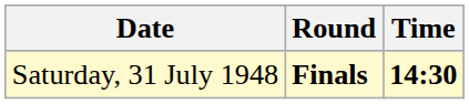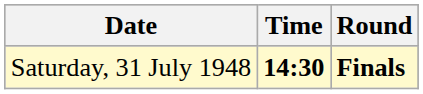columns swapped: Time <-> Round
